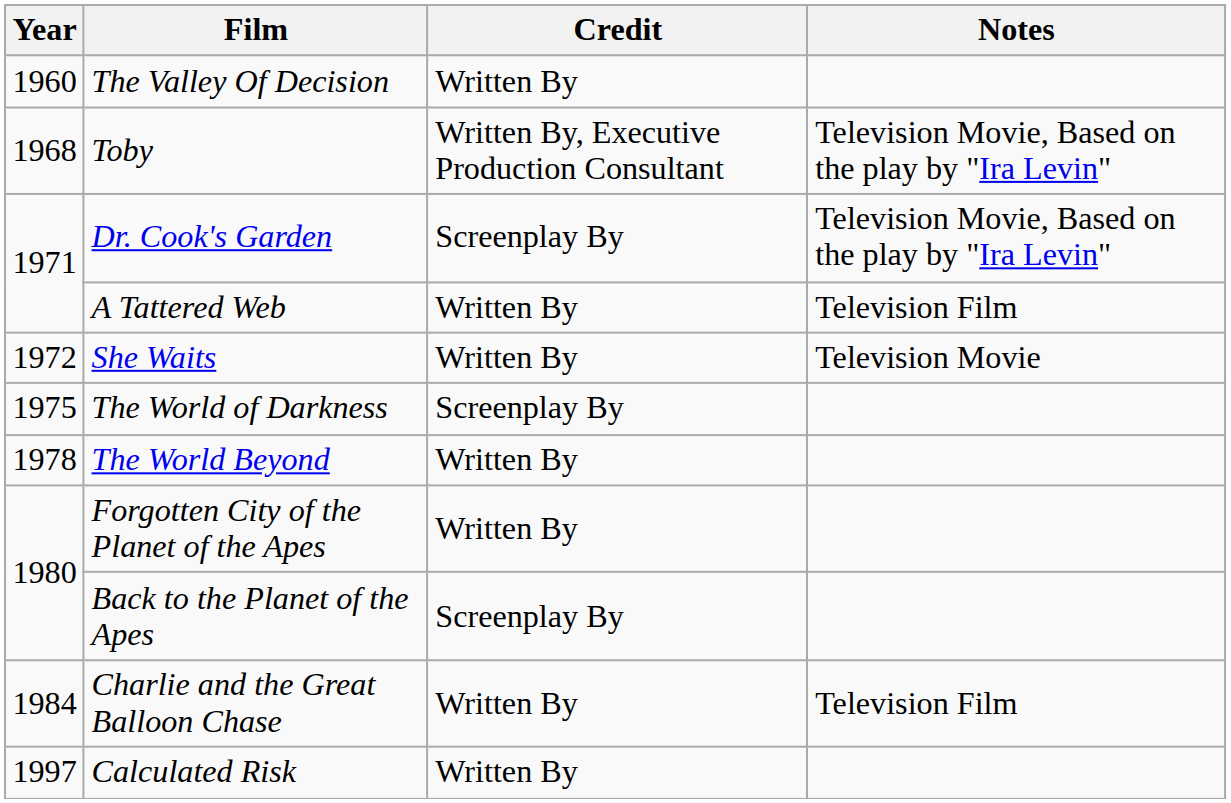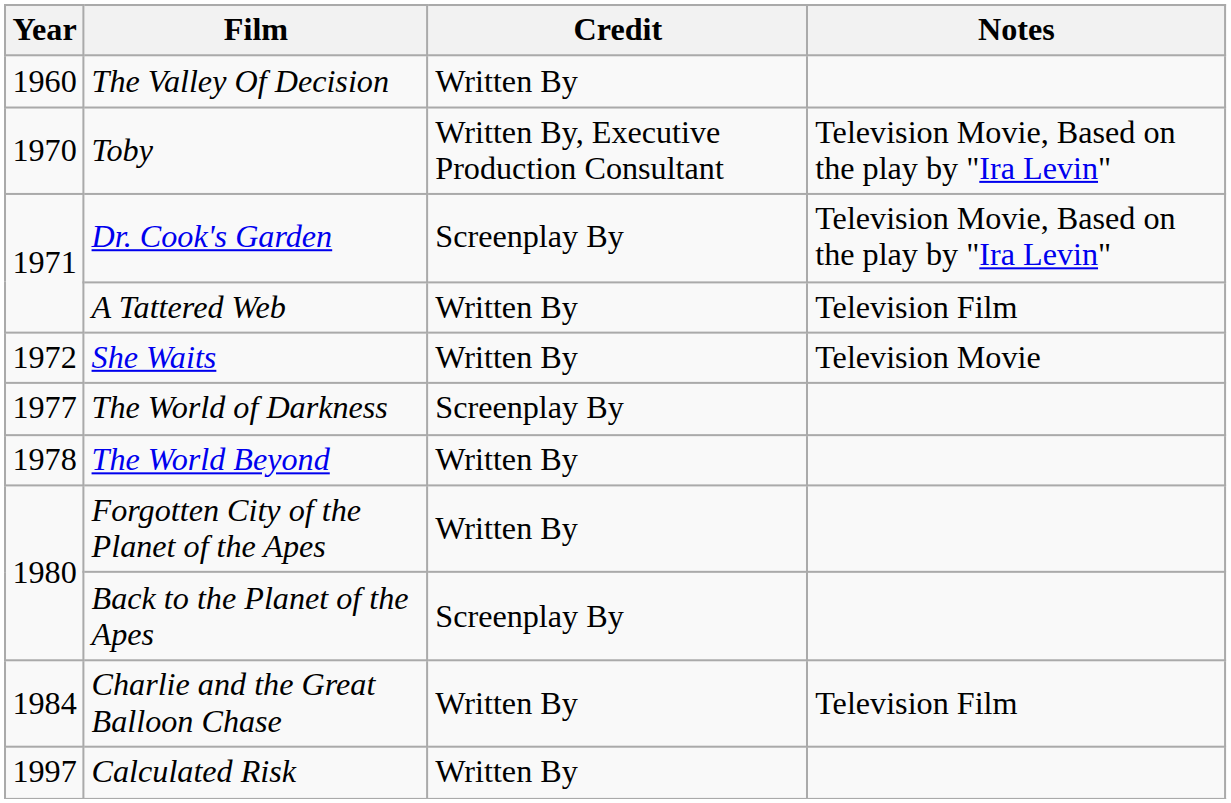Toby | Year: 1968 -> 1970
The World of Darkness | Year: 1975 -> 1977
